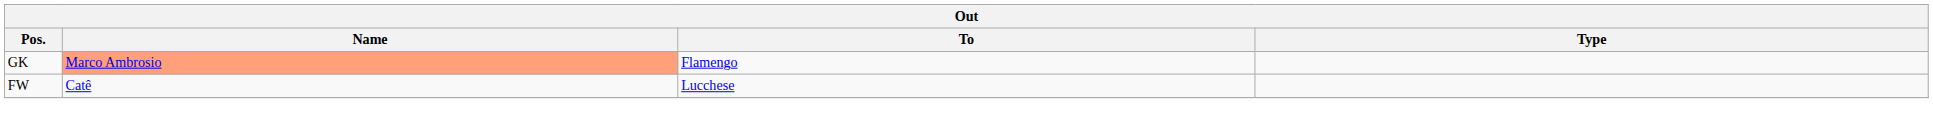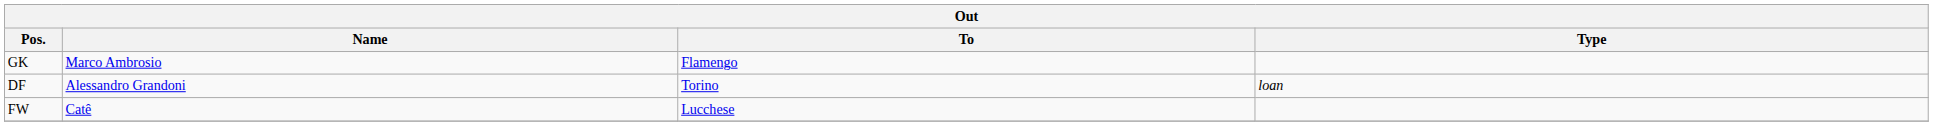GK | Name: lightsalmon background -> no background
+ row: DF | Alessandro Grandoni | Torino | loan
